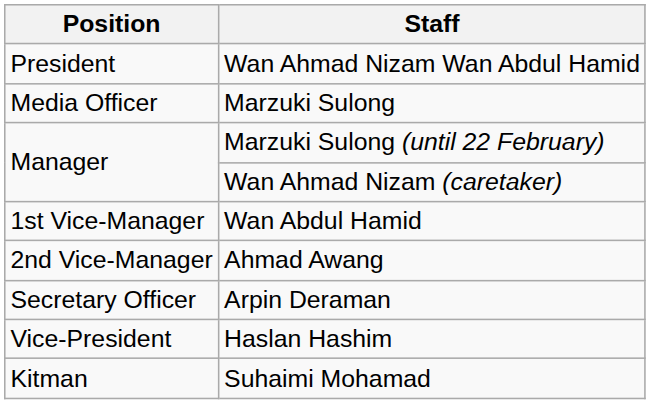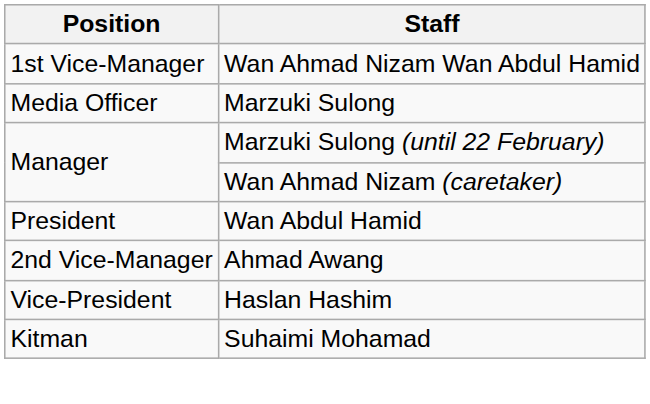Wan Ahmad Nizam Wan Abdul Hamid | Position: President -> 1st Vice-Manager
Wan Abdul Hamid | Position: 1st Vice-Manager -> President
- row: Secretary Officer | Arpin Deraman
